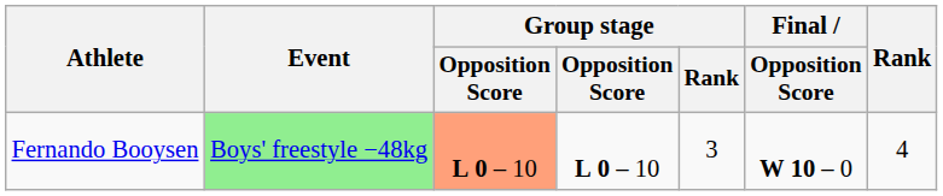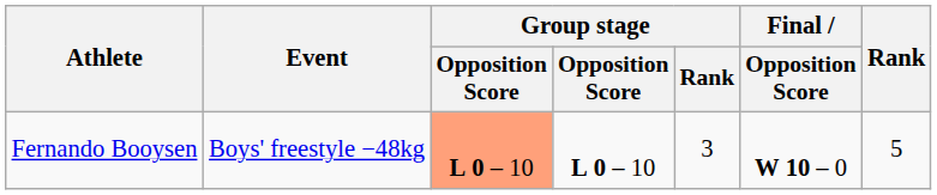Fernando Booysen | Event: lightgreen background -> no background
Fernando Booysen | Rank: 4 -> 5
